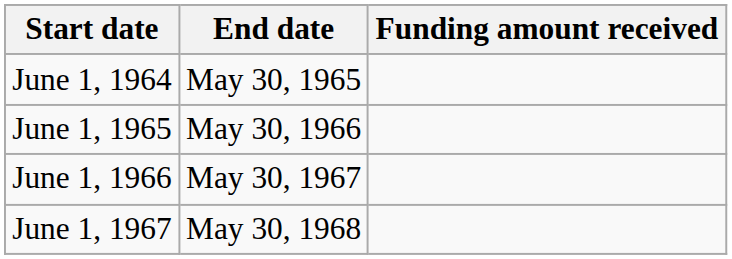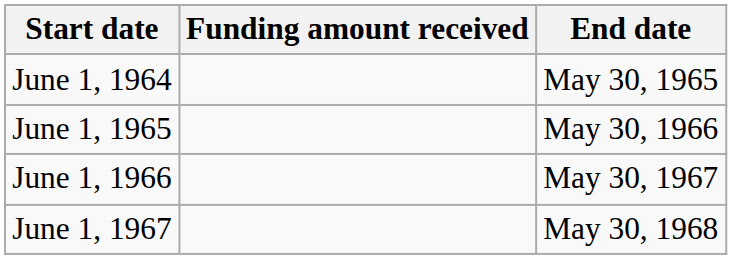columns swapped: End date <-> Funding amount received
